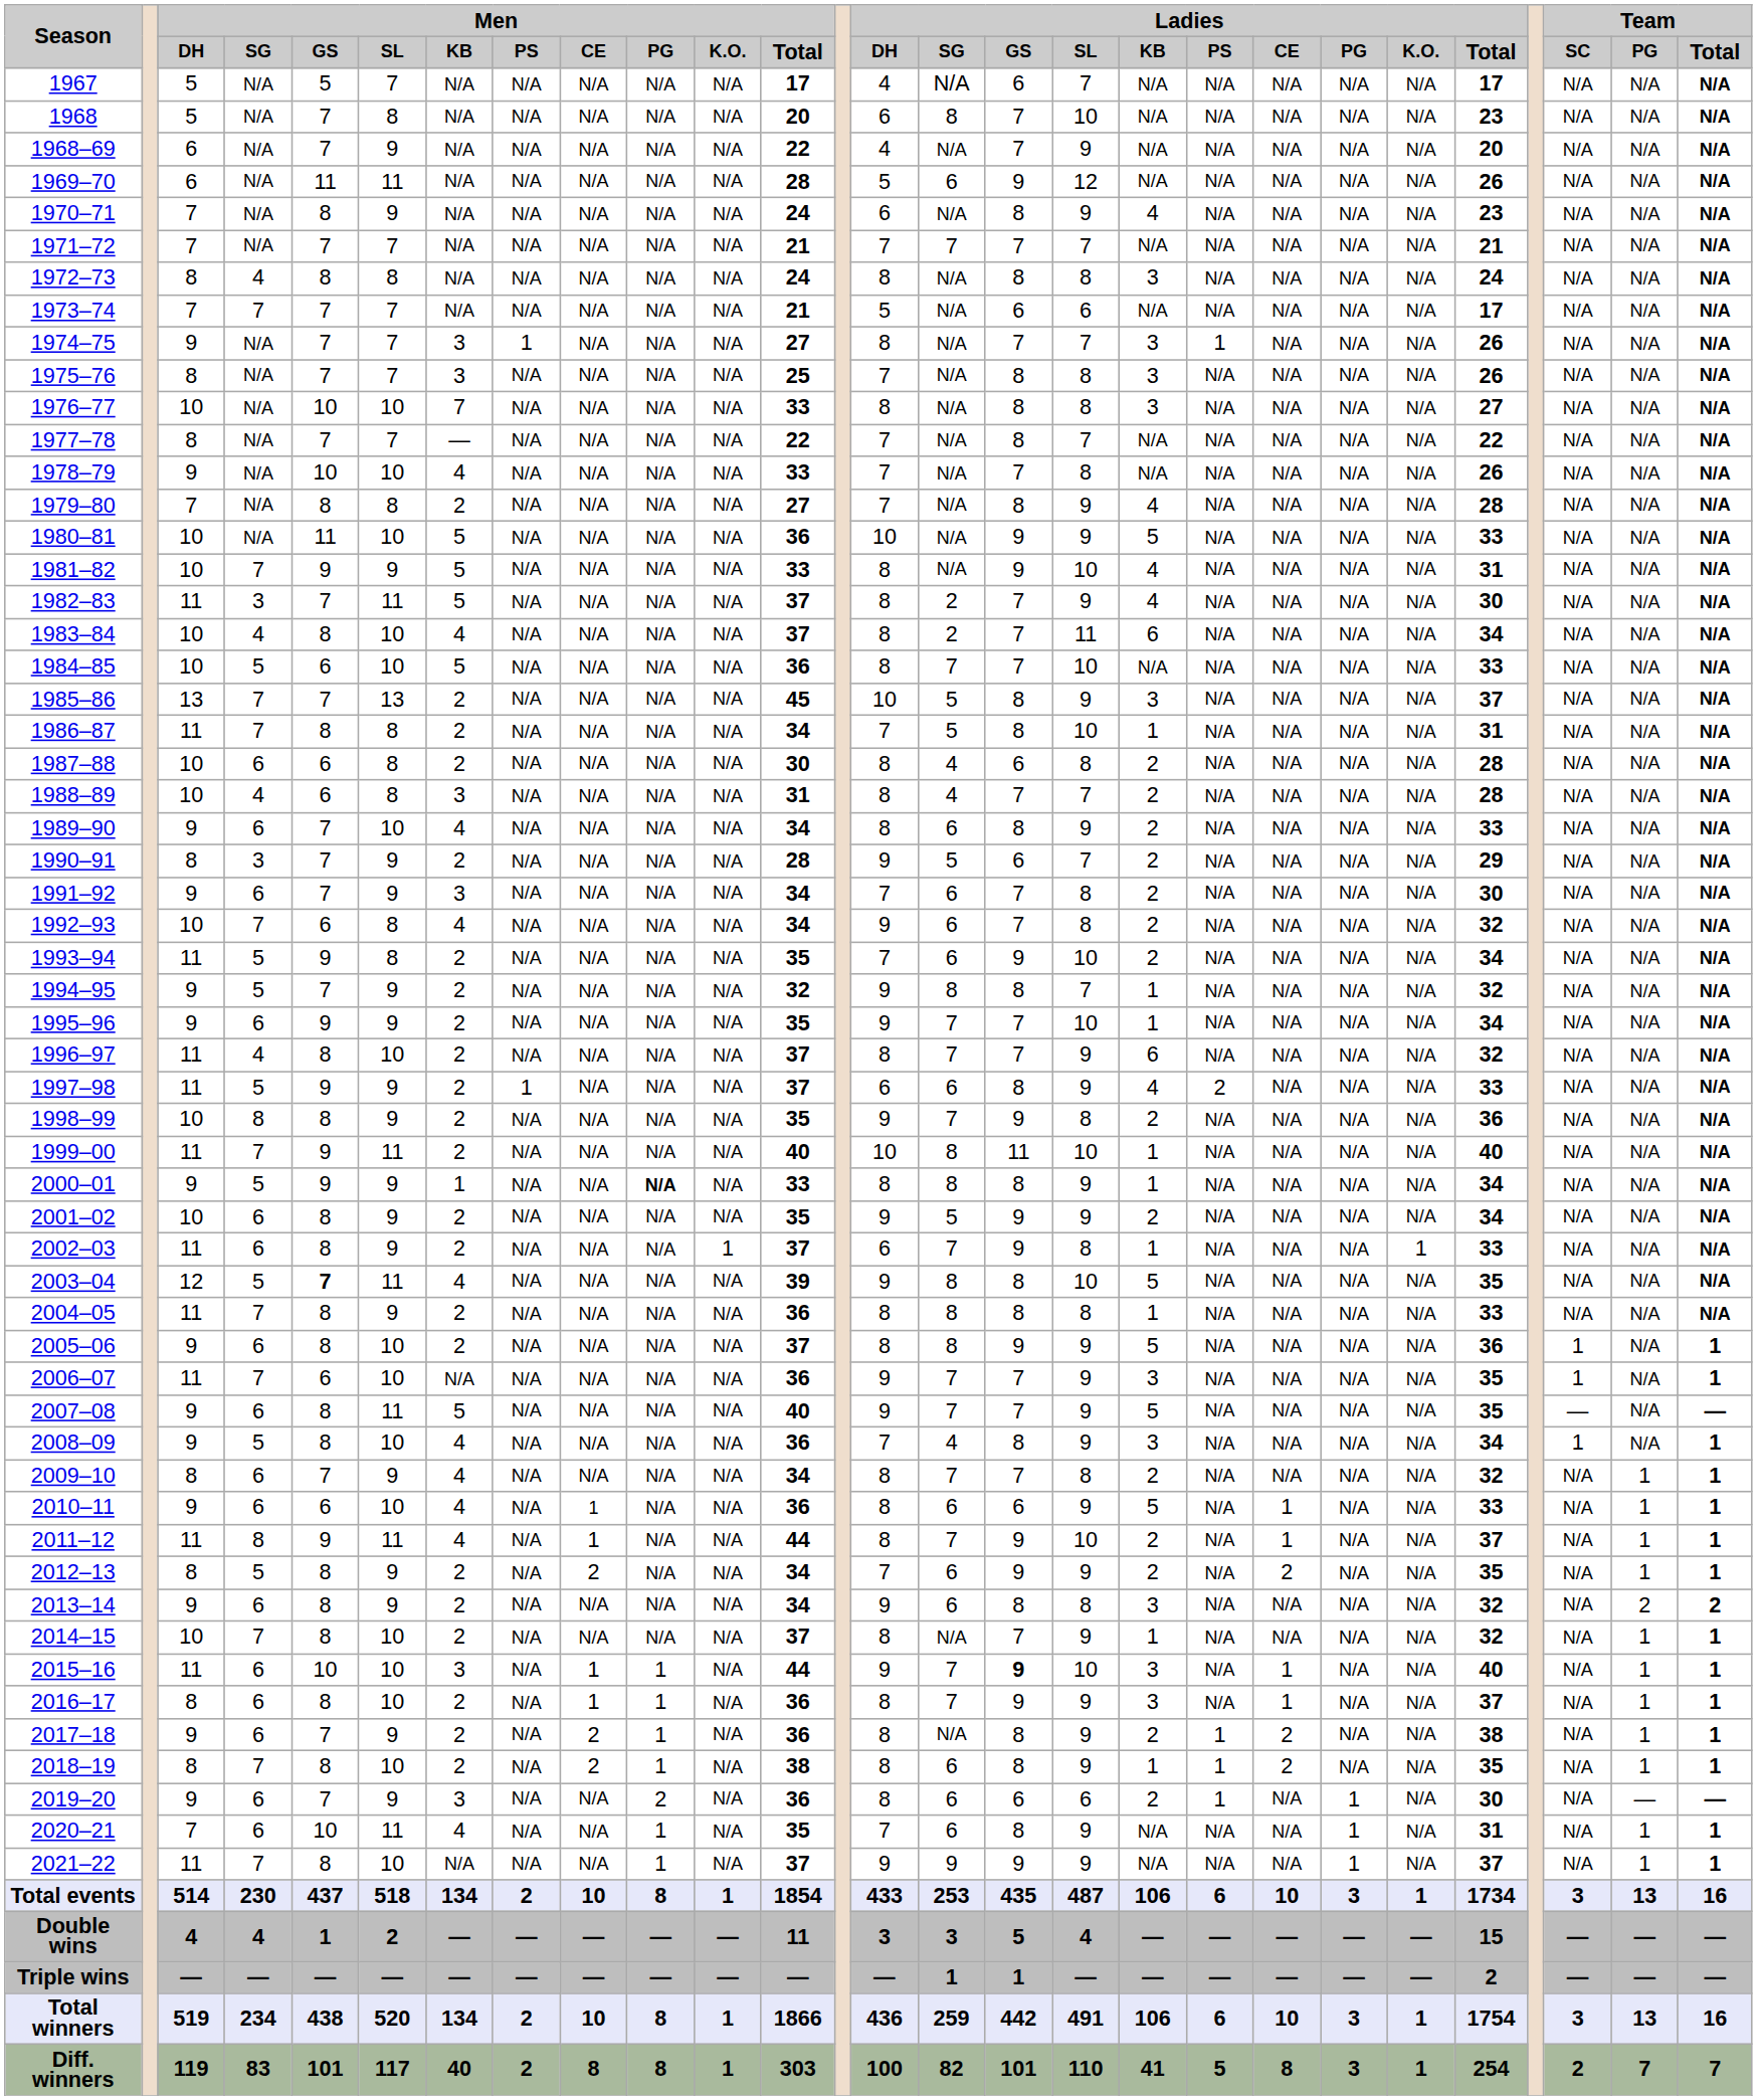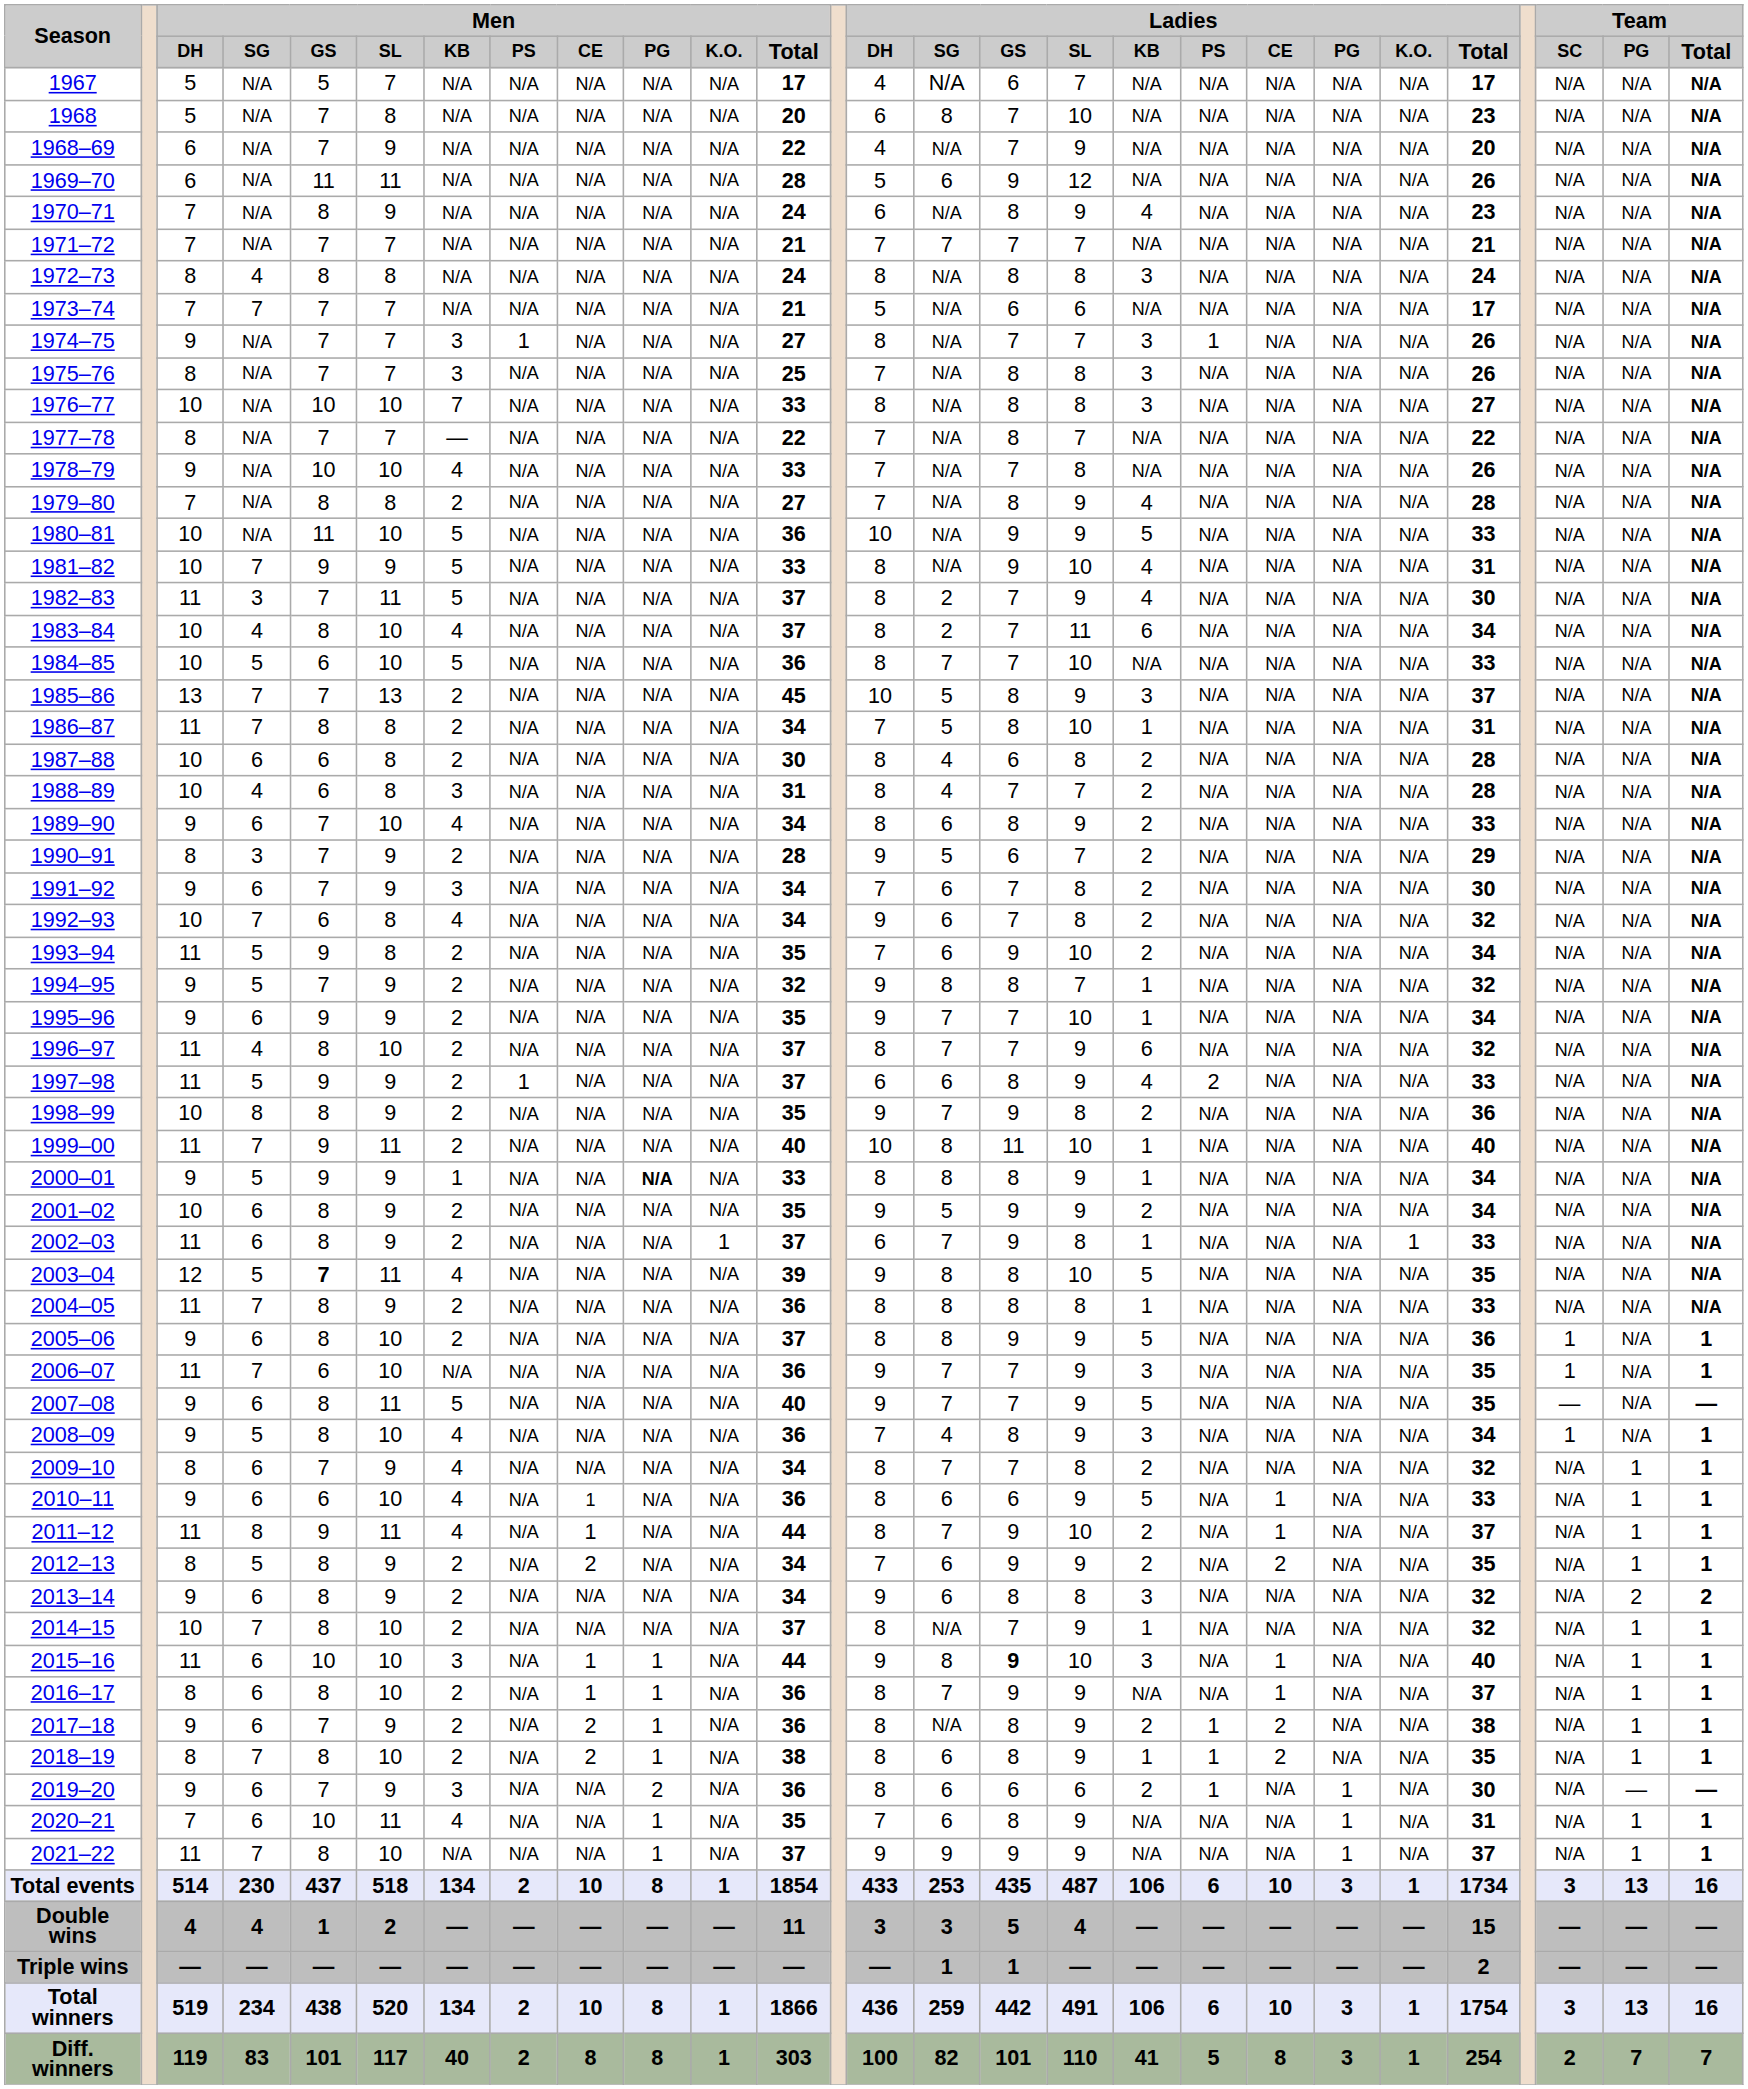2015–16 | Ladies / SG: 7 -> 8
2016–17 | Ladies / KB: 3 -> N/A
